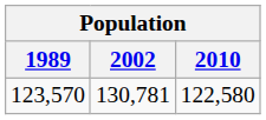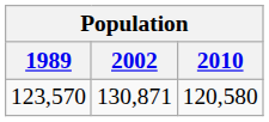123,570 | 2002: 130,781 -> 130,871
123,570 | 2010: 122,580 -> 120,580
